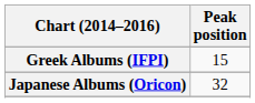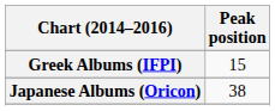Japanese Albums (Oricon) | Peak position: 32 -> 38
